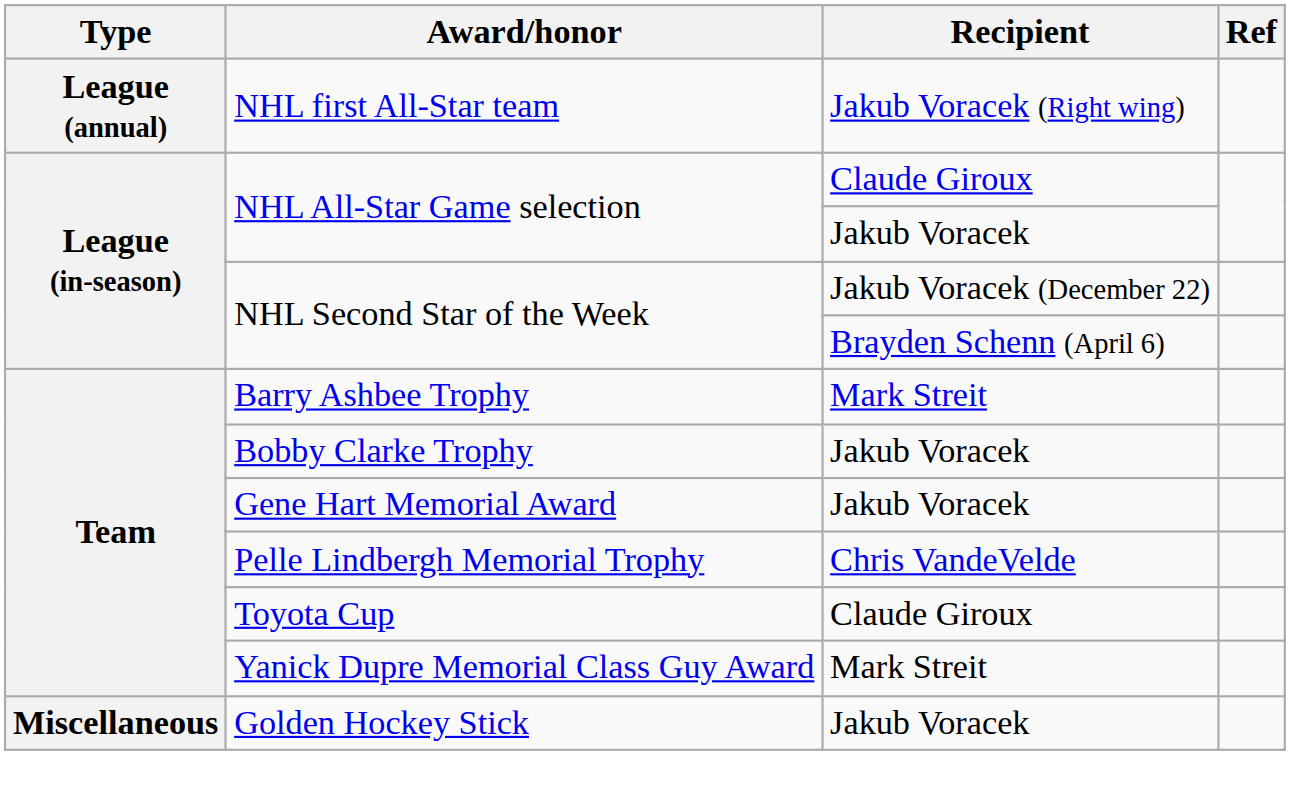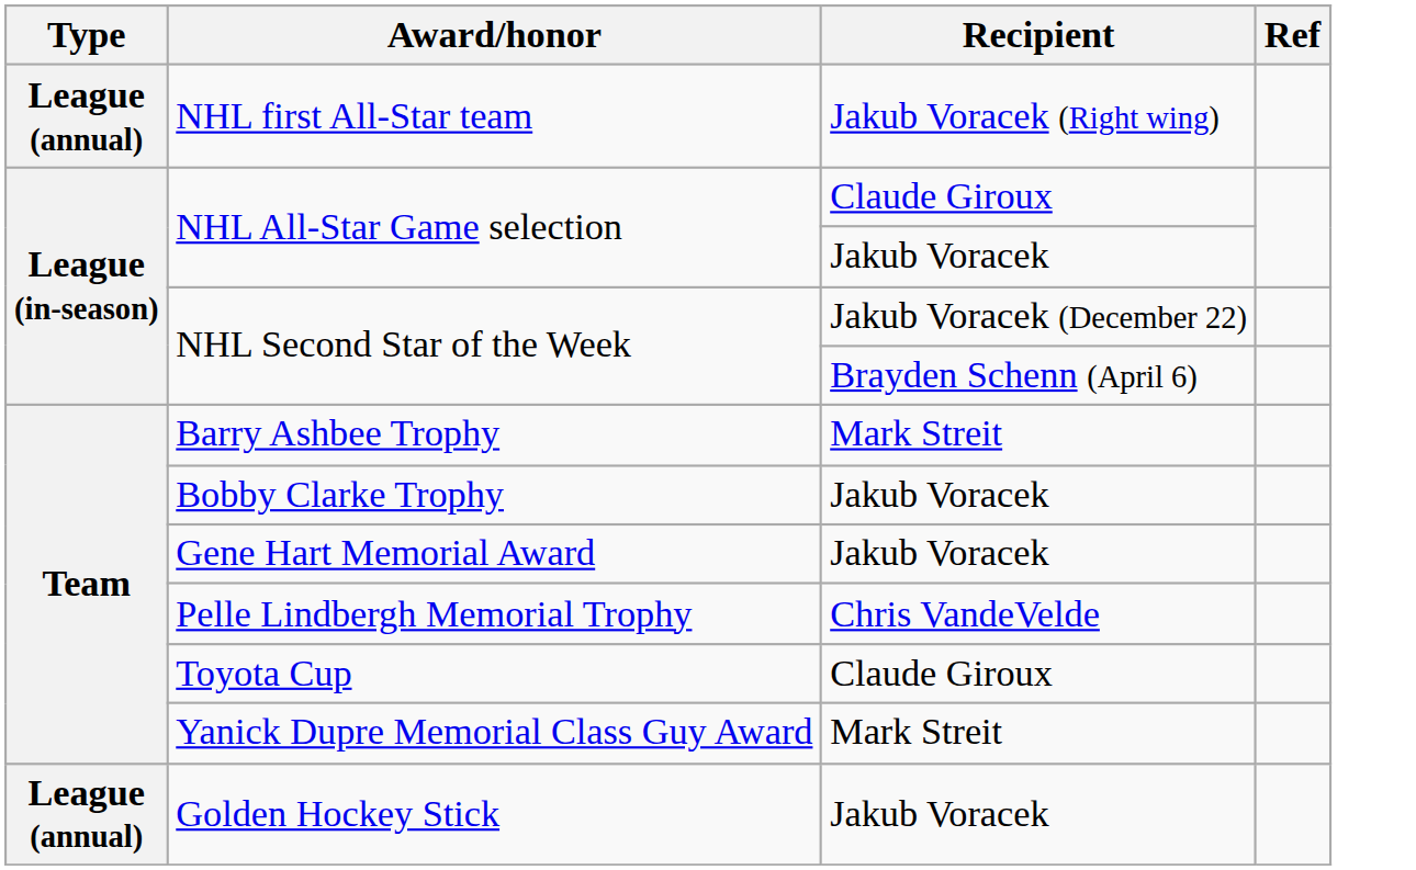Golden Hockey Stick | Type: Miscellaneous -> League (annual)
